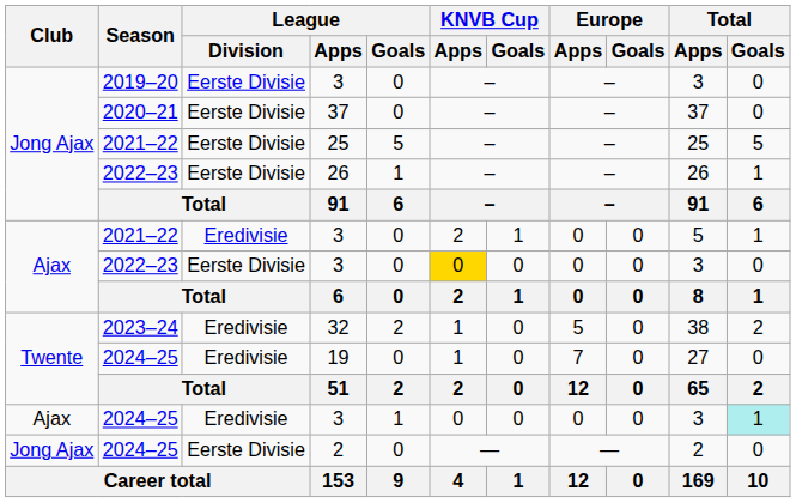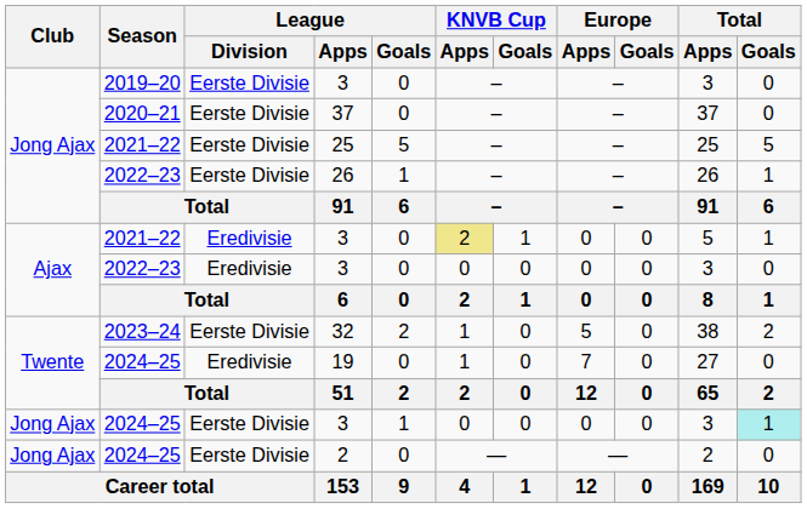2021–22 / 3 | KNVB Cup / Apps: no background -> khaki background
2022–23 / 3 | League / Division: Eerste Divisie -> Eredivisie
2022–23 / 3 | KNVB Cup / Apps: gold background -> no background
32 | League / Division: Eredivisie -> Eerste Divisie
2024–25 / 3 | Club: Ajax -> Jong Ajax
2024–25 / 3 | League / Division: Eredivisie -> Eerste Divisie
